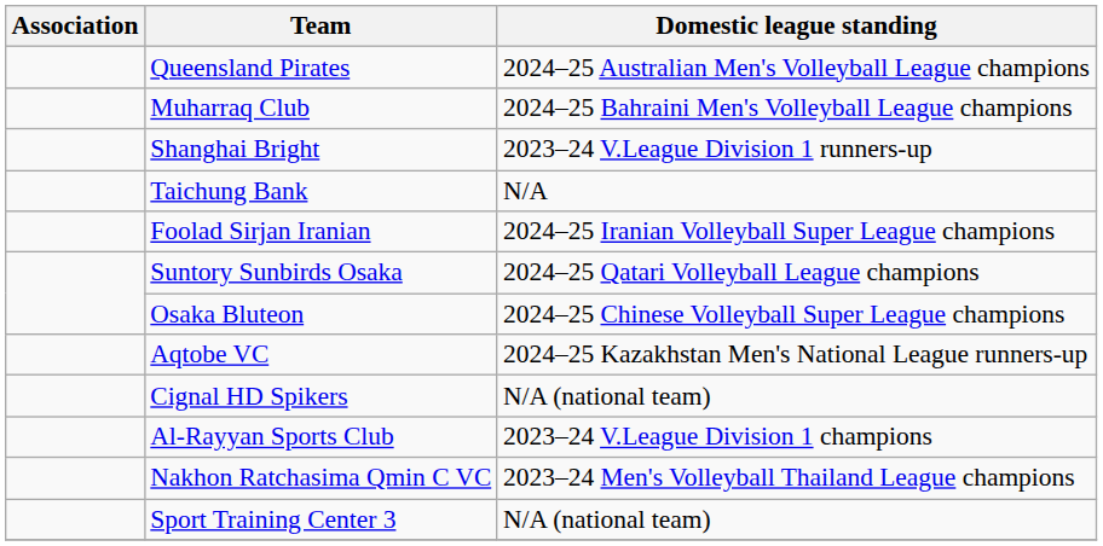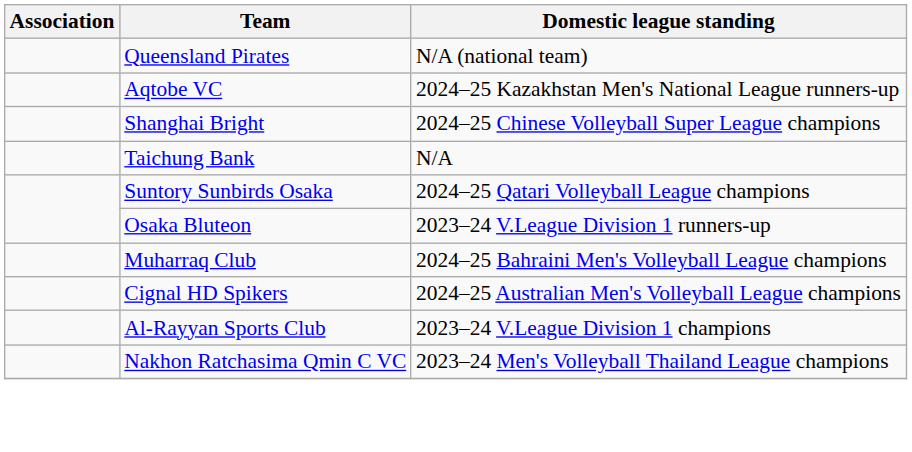Queensland Pirates | Domestic league standing: 2024–25 Australian Men's Volleyball League champions -> N/A (national team)
rows swapped: Muharraq Club <-> Aqtobe VC
Shanghai Bright | Domestic league standing: 2023–24 V.League Division 1 runners-up -> 2024–25 Chinese Volleyball Super League champions
- row: Foolad Sirjan Iranian | 2024–25 Iranian Volleyball Super League champions
Osaka Bluteon | Domestic league standing: 2024–25 Chinese Volleyball Super League champions -> 2023–24 V.League Division 1 runners-up
Cignal HD Spikers | Domestic league standing: N/A (national team) -> 2024–25 Australian Men's Volleyball League champions
- row: Sport Training Center 3 | N/A (national team)
